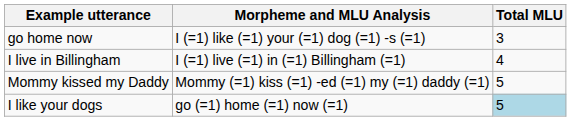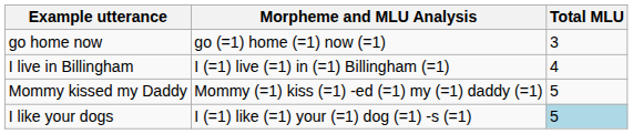go home now | Morpheme and MLU Analysis: I (=1) like (=1) your (=1) dog (=1) -s (=1) -> go (=1) home (=1) now (=1)
I like your dogs | Morpheme and MLU Analysis: go (=1) home (=1) now (=1) -> I (=1) like (=1) your (=1) dog (=1) -s (=1)
